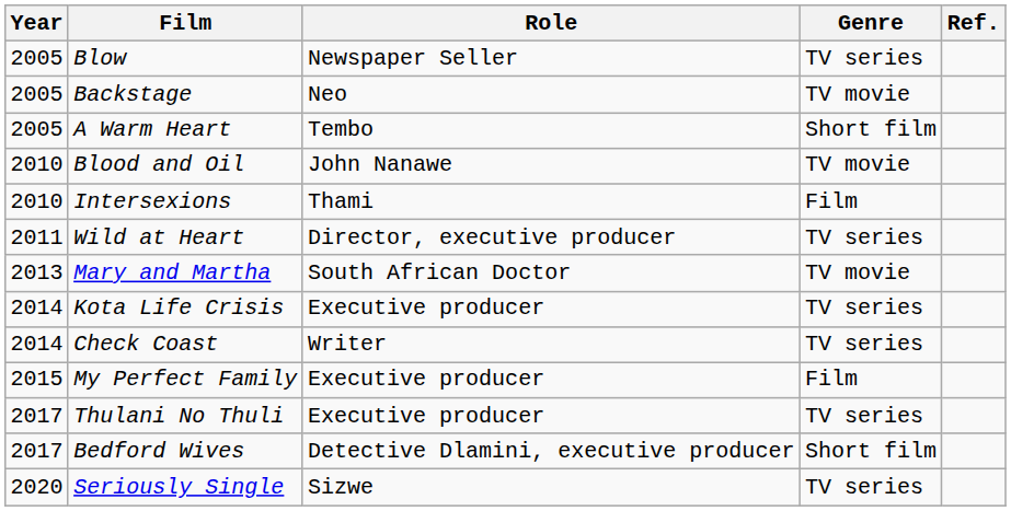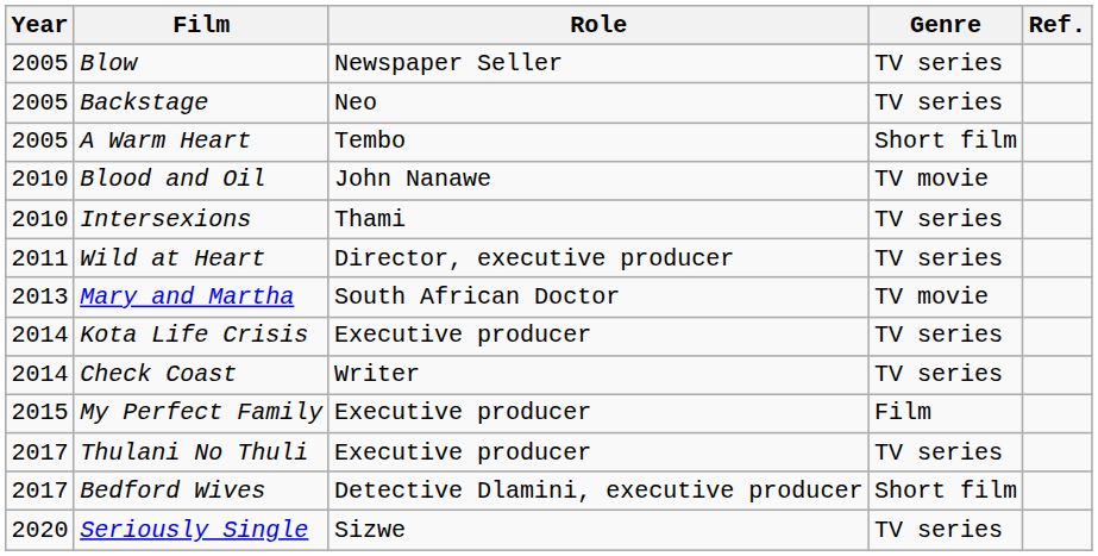Backstage | Genre: TV movie -> TV series
Intersexions | Genre: Film -> TV series
